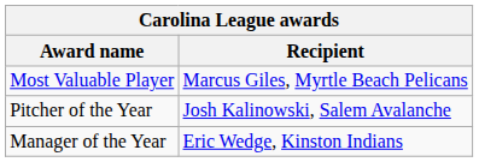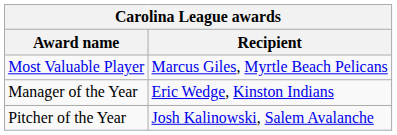rows swapped: Pitcher of the Year <-> Manager of the Year
